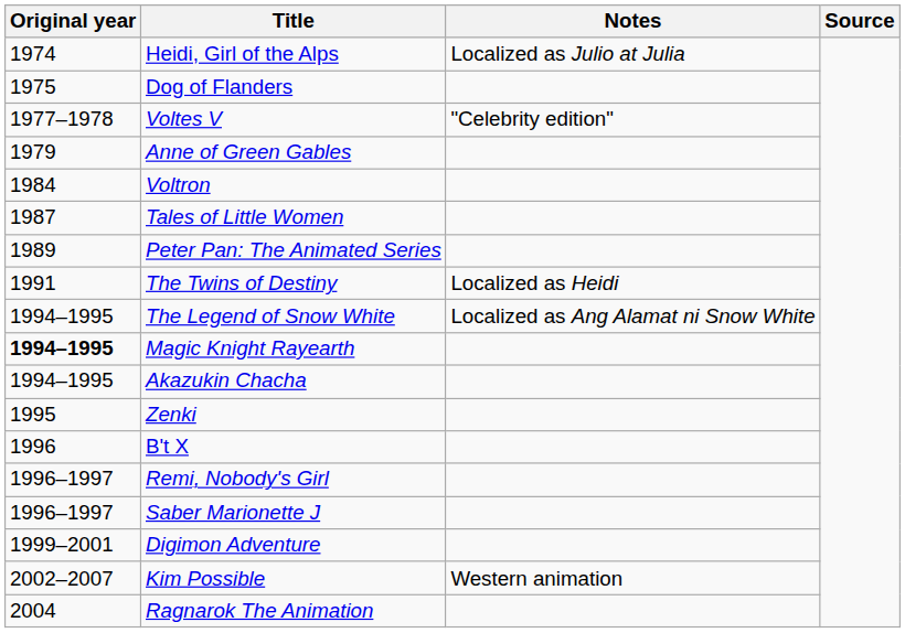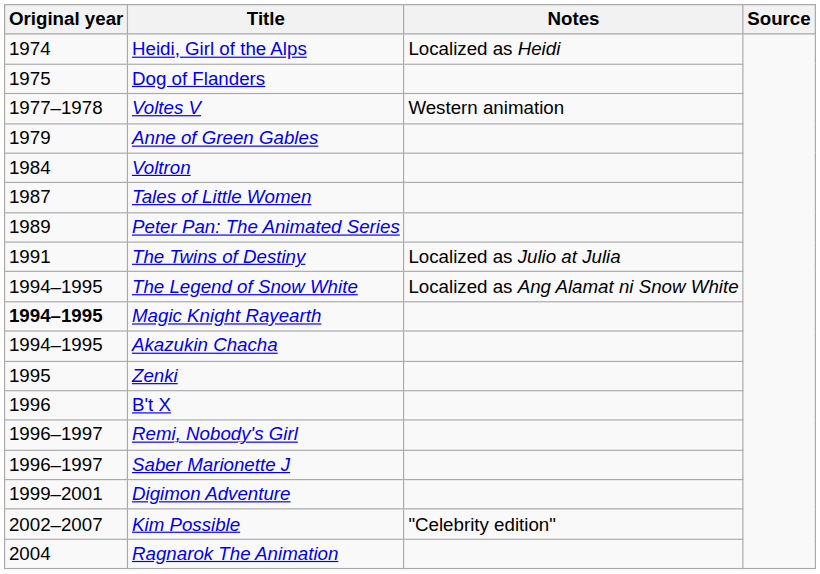Heidi, Girl of the Alps | Notes: Localized as Julio at Julia -> Localized as Heidi
Voltes V | Notes: "Celebrity edition" -> Western animation
The Twins of Destiny | Notes: Localized as Heidi -> Localized as Julio at Julia
Kim Possible | Notes: Western animation -> "Celebrity edition"
